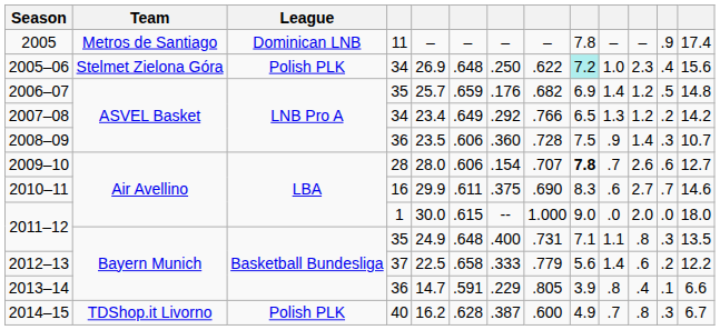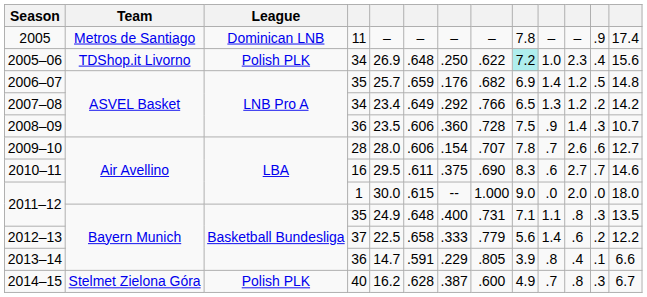2005–06 | Team: Stelmet Zielona Góra -> TDShop.it Livorno
2009–10 | column 9: bold -> normal
2010–11 | column 5: 29.9 -> 29.5
2014–15 | Team: TDShop.it Livorno -> Stelmet Zielona Góra
